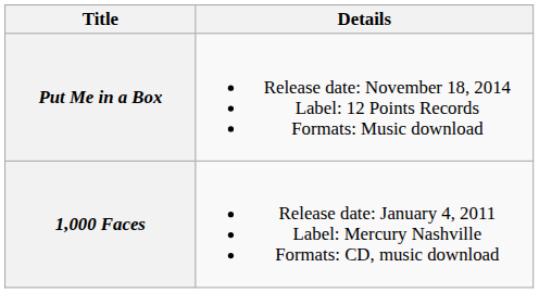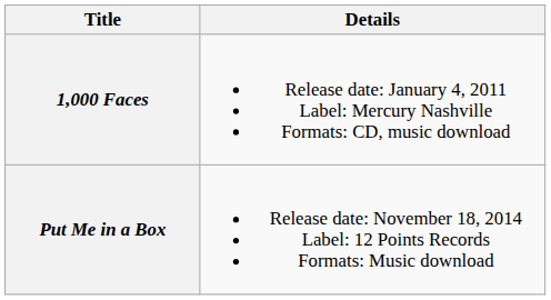rows swapped: 1,000 Faces <-> Put Me in a Box
